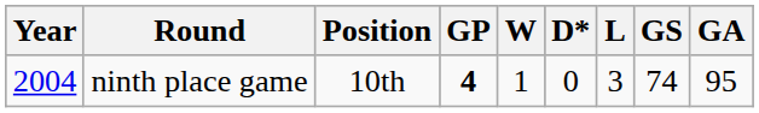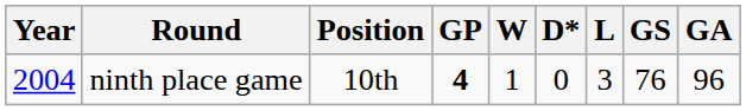ninth place game | GS: 74 -> 76
ninth place game | GA: 95 -> 96
